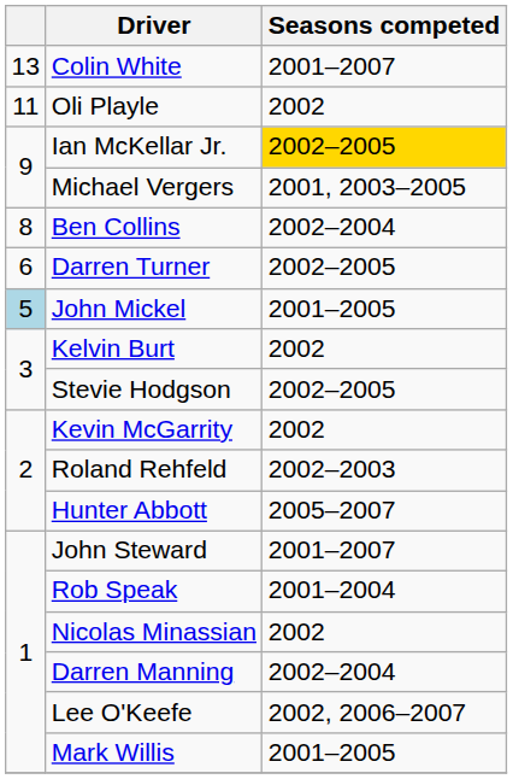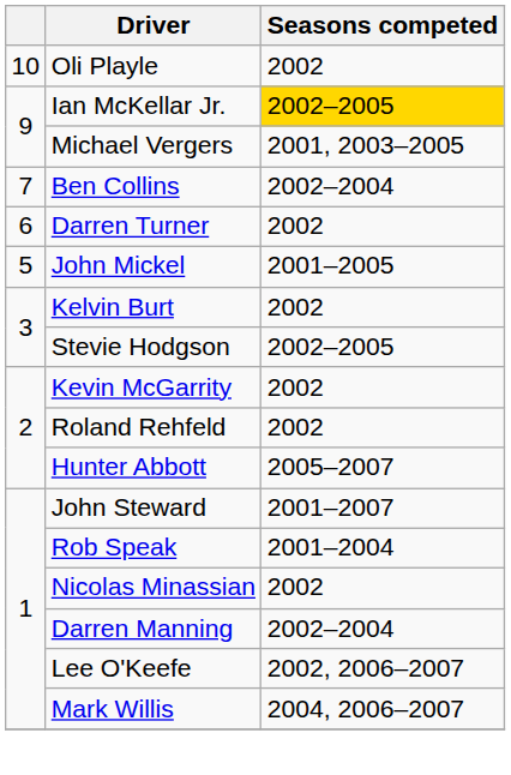- row: 13 | Colin White | 2001–2007
Oli Playle | column 1: 11 -> 10
Ben Collins | column 1: 8 -> 7
Darren Turner | Seasons competed: 2002–2005 -> 2002
John Mickel | column 1: lightblue background -> no background
Roland Rehfeld | Seasons competed: 2002–2003 -> 2002
Mark Willis | Seasons competed: 2001–2005 -> 2004, 2006–2007
